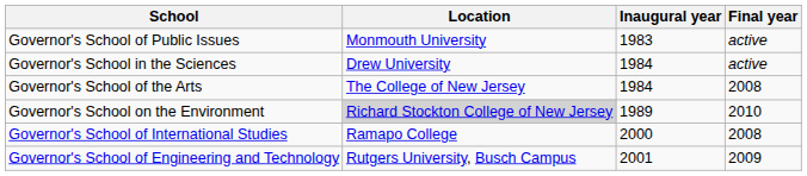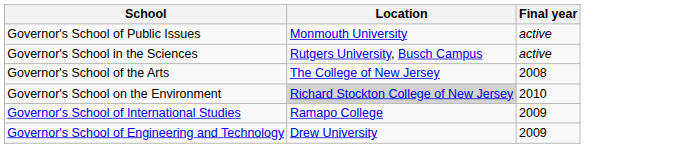- column: Inaugural year | 1983 | 1984 | 1984 | 1989 | 2000 | 2001
Governor's School in the Sciences | Location: Drew University -> Rutgers University, Busch Campus
Governor's School of International Studies | Final year: 2008 -> 2009
Governor's School of Engineering and Technology | Location: Rutgers University, Busch Campus -> Drew University
